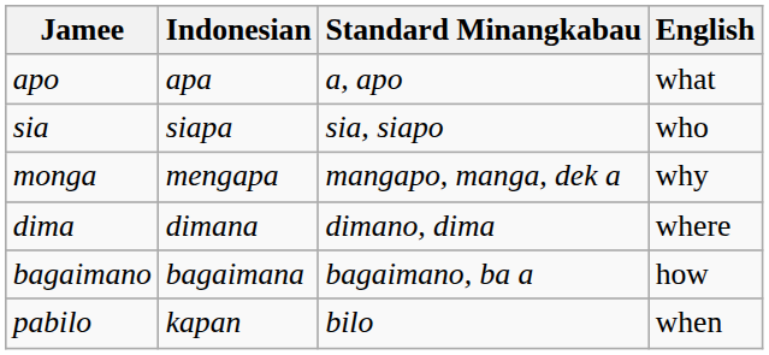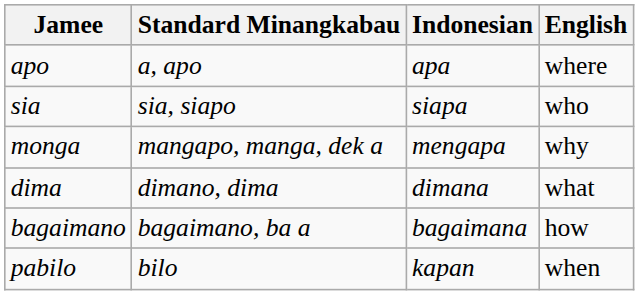columns swapped: Standard Minangkabau <-> Indonesian
apo | English: what -> where
dima | English: where -> what
